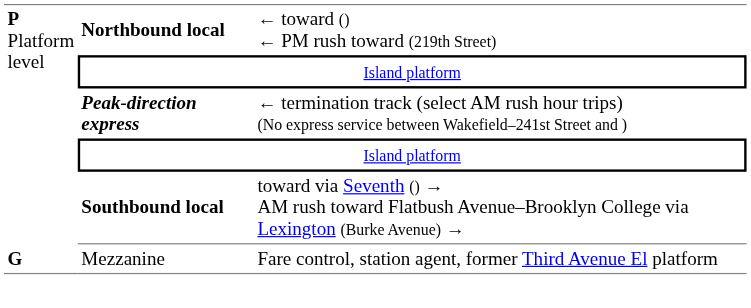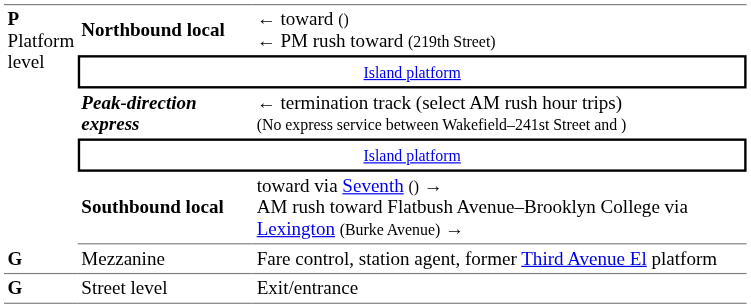+ row: G | Street level | Exit/entrance
